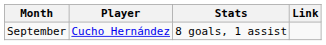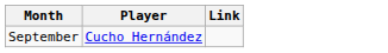- column: Stats | 8 goals, 1 assist
